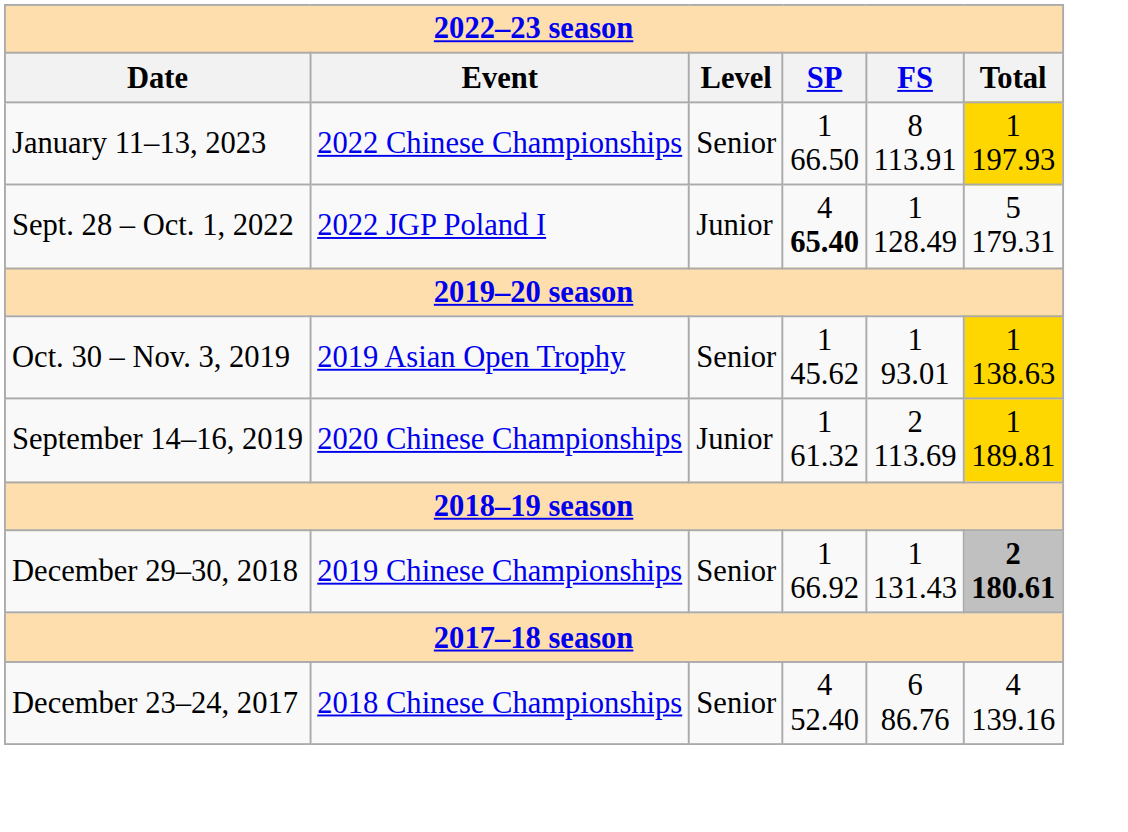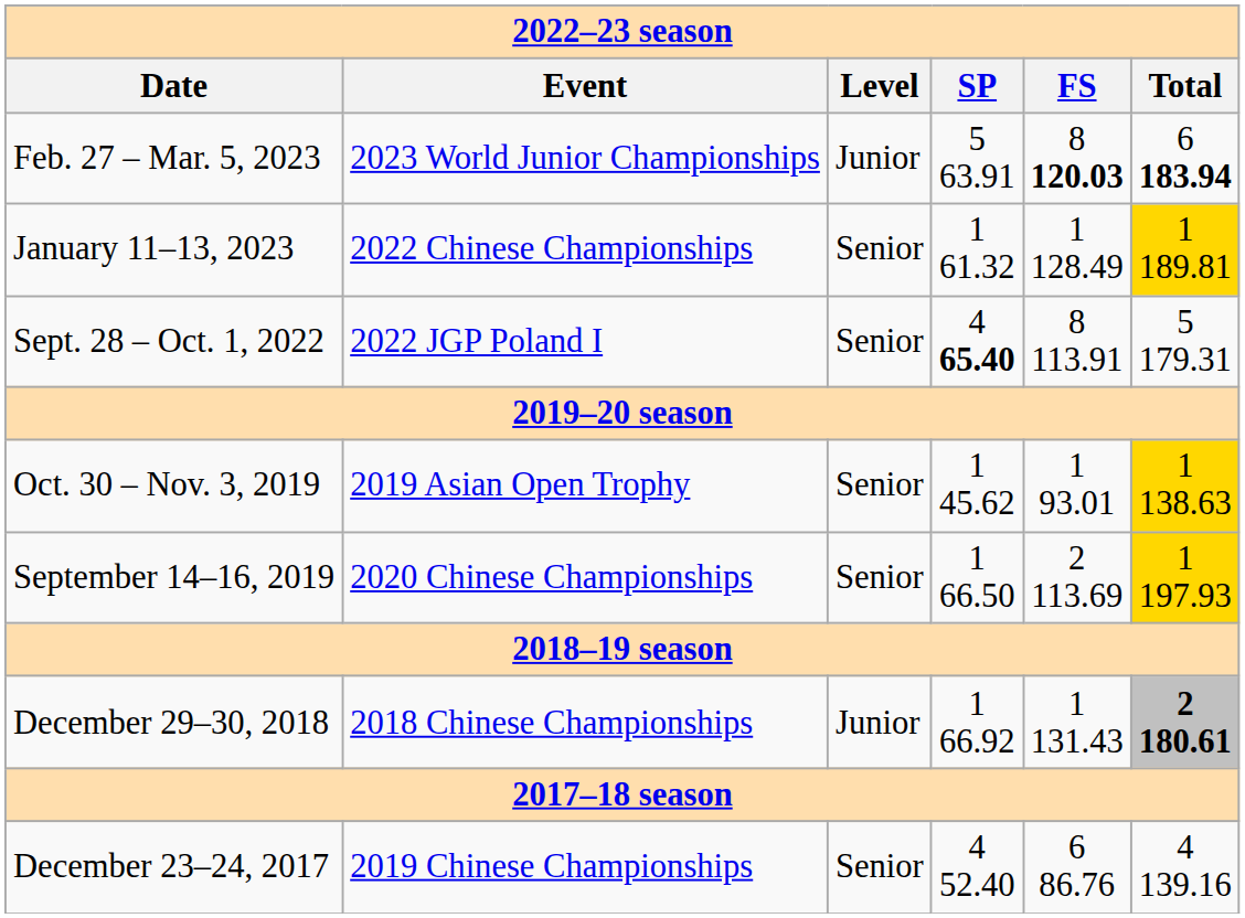+ row: Feb. 27 – Mar. 5, 2023 | 2023 World Junior Championships | Junior | 5 63.91 | 8 120.03 | 6 183.94
January 11–13, 2023 | column 4: 1 66.50 -> 1 61.32
January 11–13, 2023 | column 5: 8 113.91 -> 1 128.49
January 11–13, 2023 | column 6: 1 197.93 -> 1 189.81
Sept. 28 – Oct. 1, 2022 | column 3: Junior -> Senior
Sept. 28 – Oct. 1, 2022 | column 5: 1 128.49 -> 8 113.91
September 14–16, 2019 | column 3: Junior -> Senior
September 14–16, 2019 | column 4: 1 61.32 -> 1 66.50
September 14–16, 2019 | column 6: 1 189.81 -> 1 197.93
December 29–30, 2018 | column 2: 2019 Chinese Championships -> 2018 Chinese Championships
December 29–30, 2018 | column 3: Senior -> Junior
December 23–24, 2017 | column 2: 2018 Chinese Championships -> 2019 Chinese Championships
